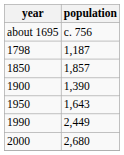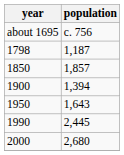1900 | population: 1,390 -> 1,394
1990 | population: 2,449 -> 2,445
